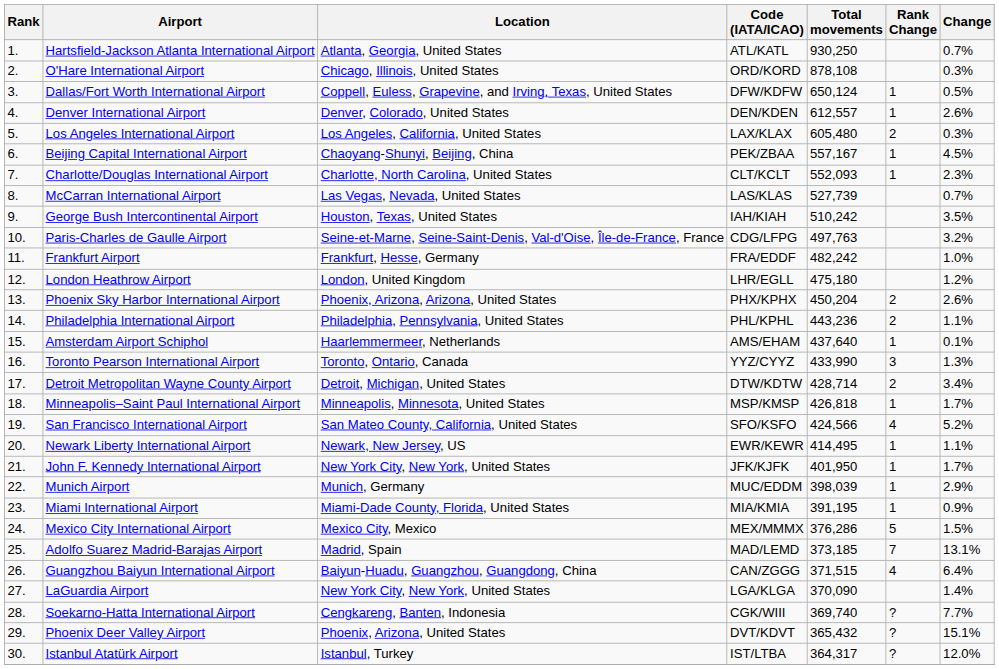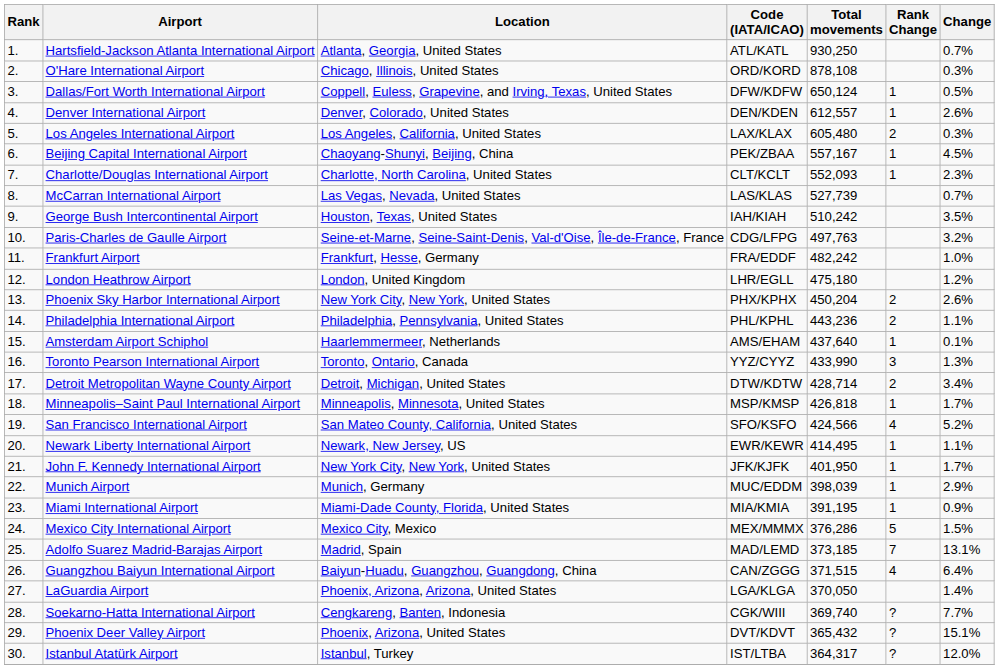Phoenix Sky Harbor International Airport | Location: Phoenix, Arizona, Arizona, United States -> New York City, New York, United States
LaGuardia Airport | Location: New York City, New York, United States -> Phoenix, Arizona, Arizona, United States
LaGuardia Airport | Total movements: 370,090 -> 370,050
